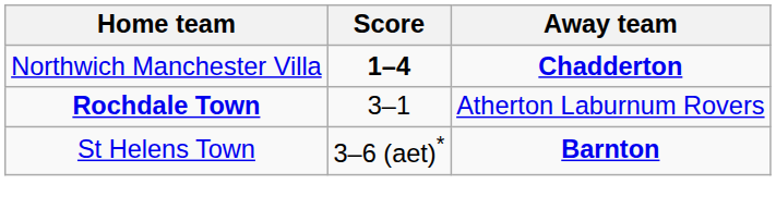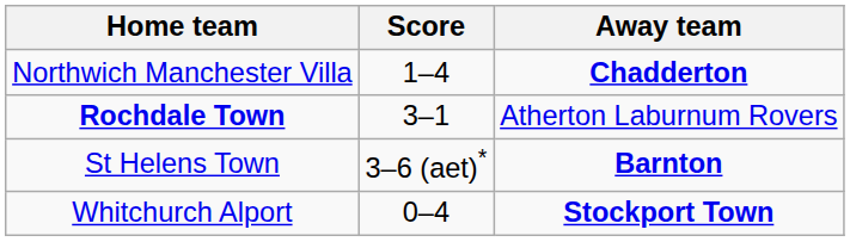Northwich Manchester Villa | Score: bold -> normal
+ row: Whitchurch Alport | 0–4 | Stockport Town
